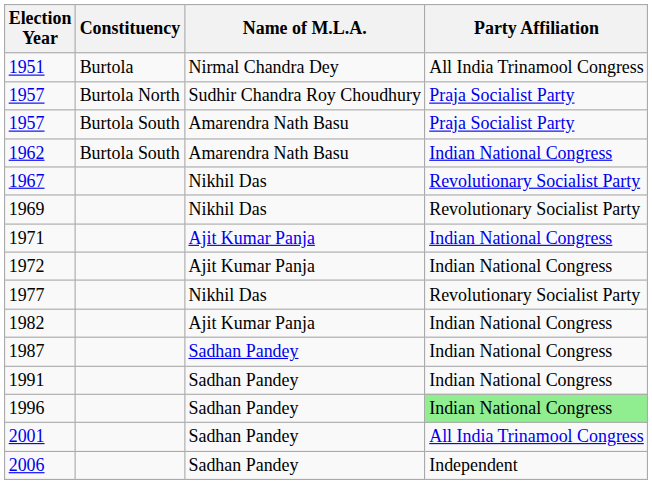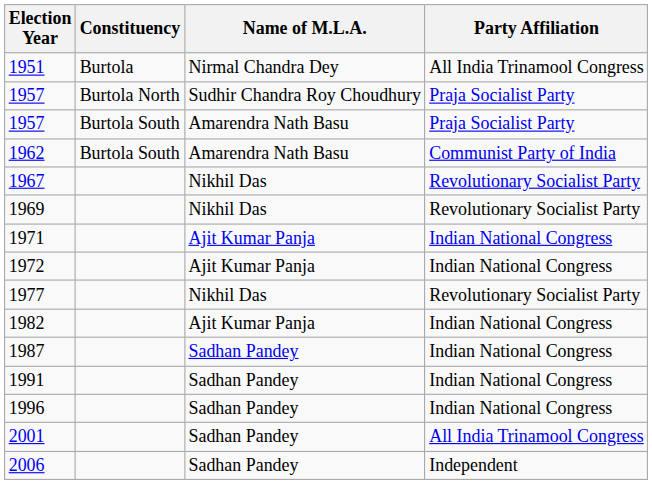1962 | Party Affiliation: Indian National Congress -> Communist Party of India
1996 | Party Affiliation: lightgreen background -> no background
